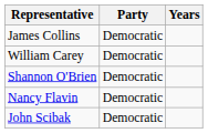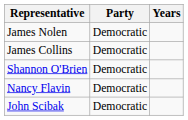+ row: James Nolen | Democratic
- row: William Carey | Democratic
